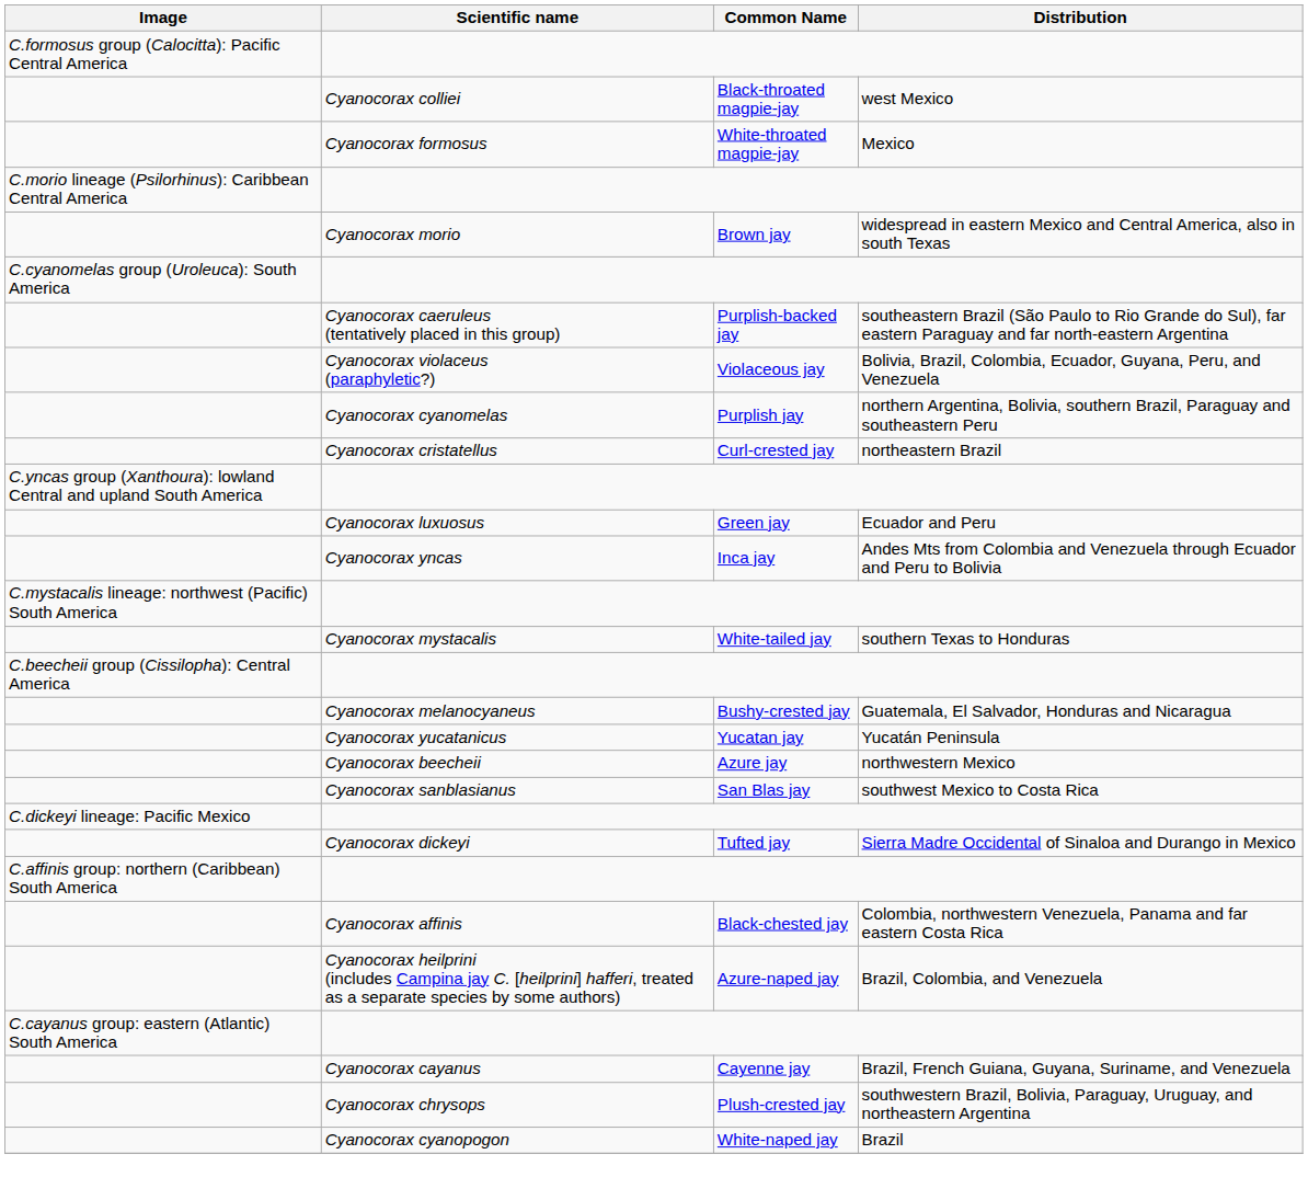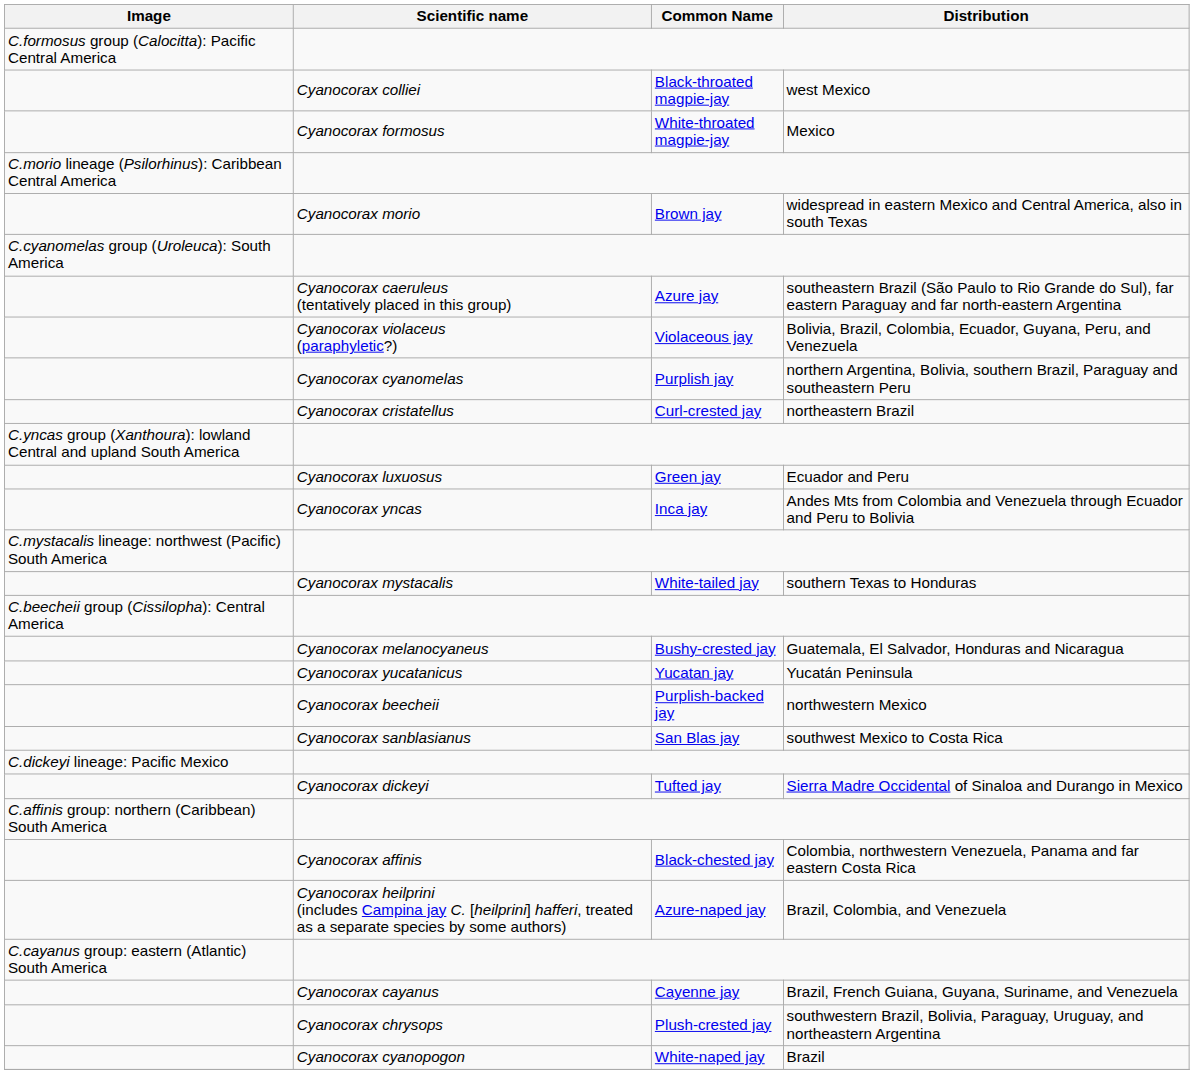Cyanocorax caeruleus (tentatively placed in this group) | Common Name: Purplish-backed jay -> Azure jay
Cyanocorax beecheii | Common Name: Azure jay -> Purplish-backed jay
